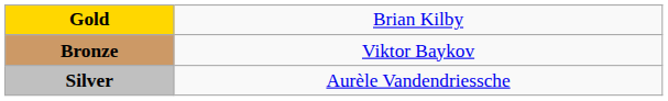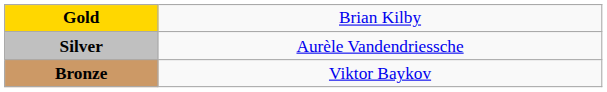rows swapped: Silver <-> Bronze
